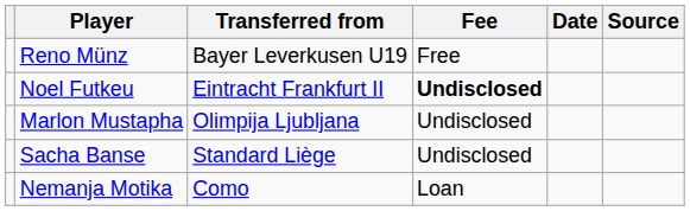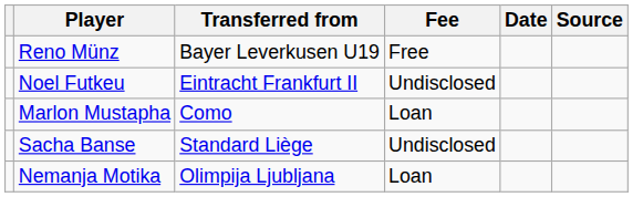Noel Futkeu | Fee: bold -> normal
Marlon Mustapha | Transferred from: Olimpija Ljubljana -> Como
Marlon Mustapha | Fee: Undisclosed -> Loan
Nemanja Motika | Transferred from: Como -> Olimpija Ljubljana
